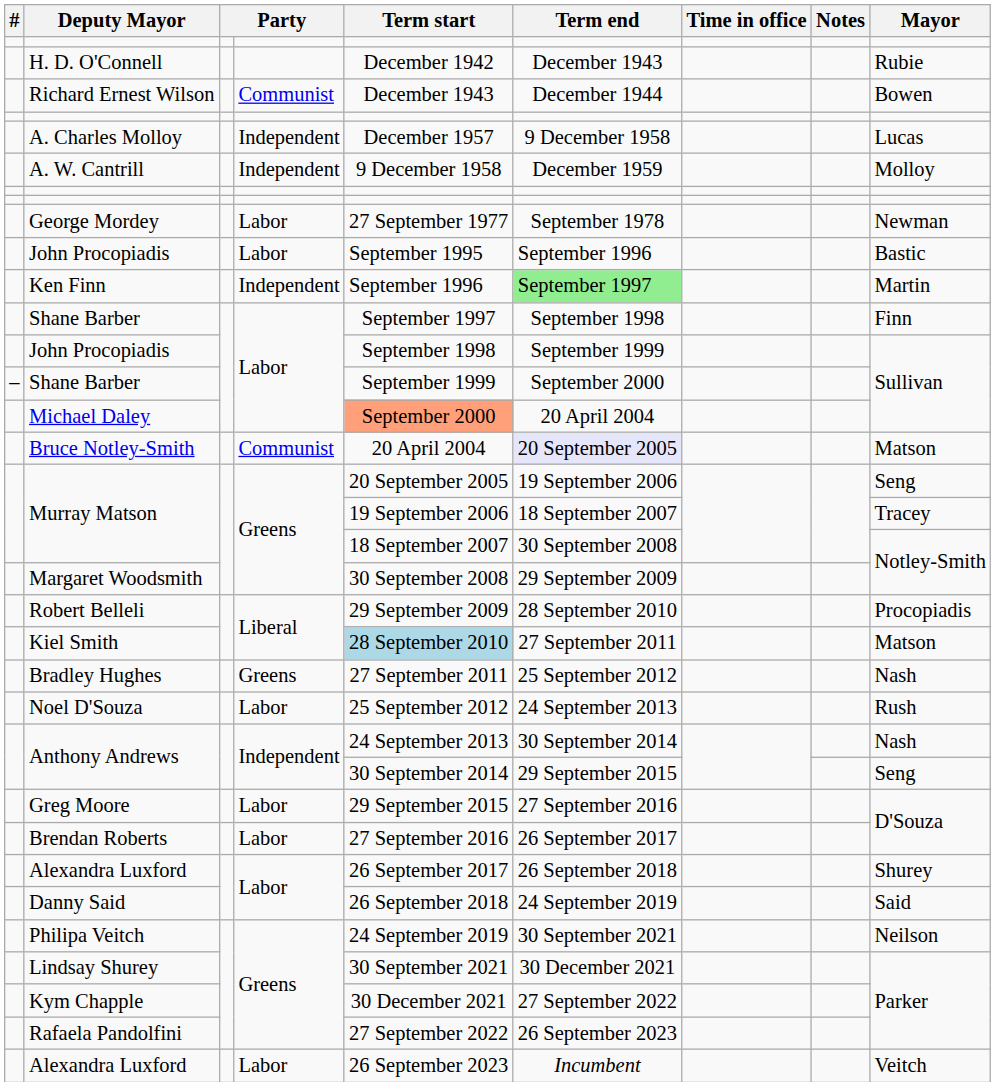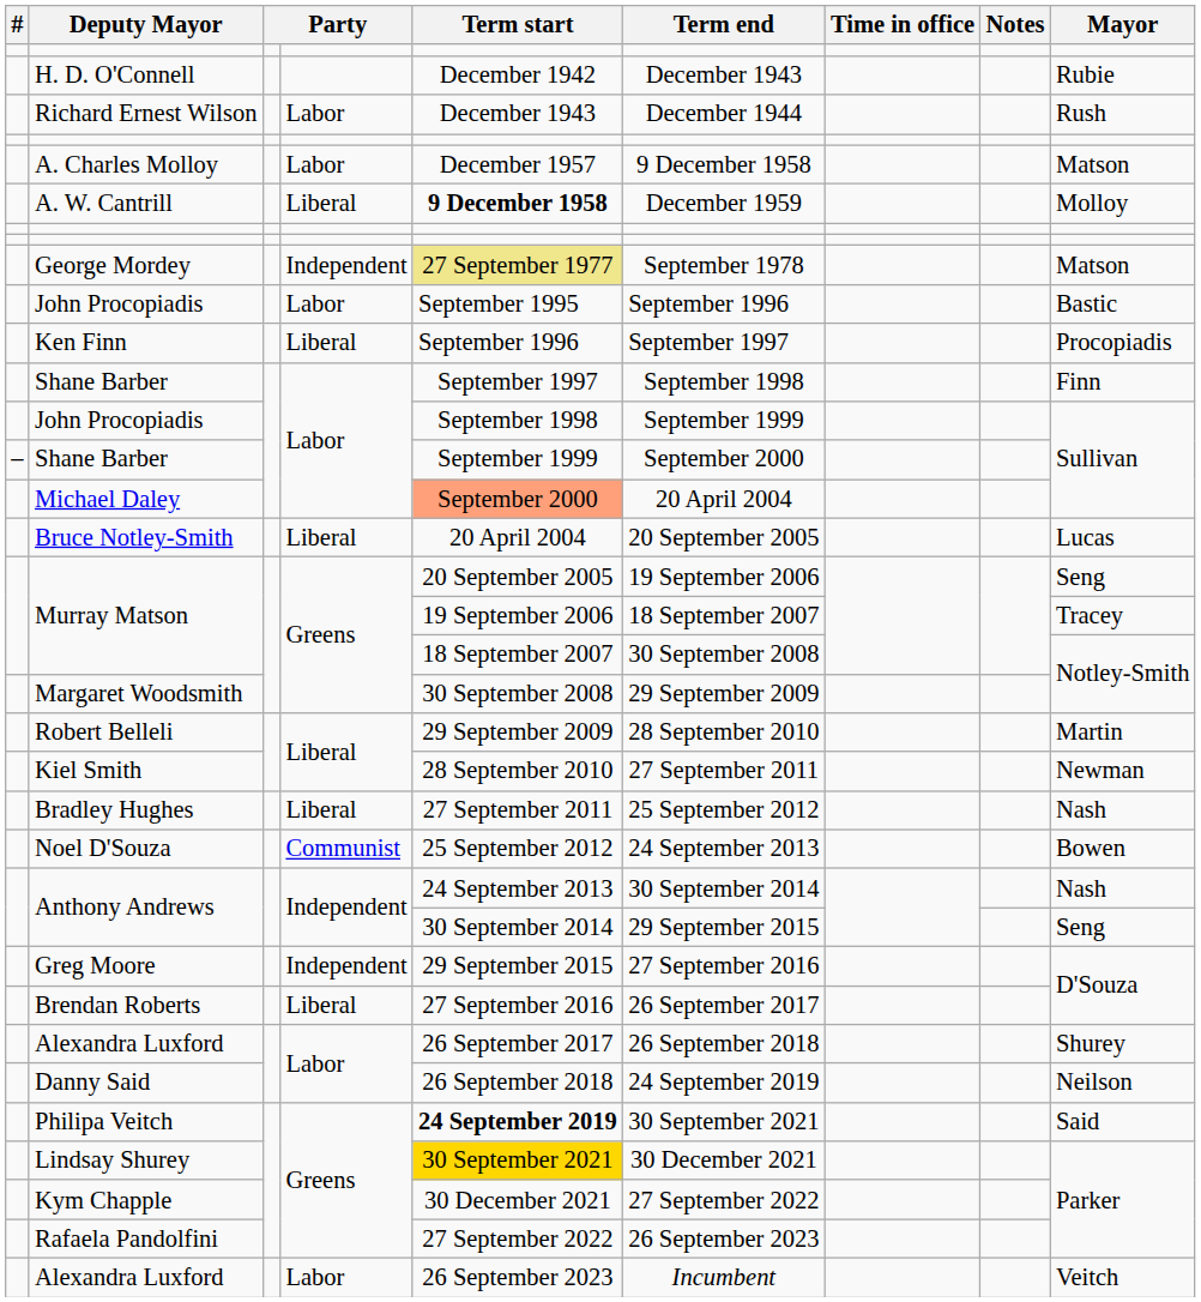Richard Ernest Wilson | column 4: Communist -> Labor
Richard Ernest Wilson | Mayor: Bowen -> Rush
A. Charles Molloy | column 4: Independent -> Labor
A. Charles Molloy | Mayor: Lucas -> Matson
A. W. Cantrill | column 4: Independent -> Liberal
A. W. Cantrill | Term start: normal -> bold
George Mordey | column 4: Labor -> Independent
George Mordey | Term start: no background -> khaki background
George Mordey | Mayor: Newman -> Matson
Ken Finn | column 4: Independent -> Liberal
Ken Finn | Term end: lightgreen background -> no background
Ken Finn | Mayor: Martin -> Procopiadis
Bruce Notley-Smith | column 4: Communist -> Liberal
Bruce Notley-Smith | Term end: lavender background -> no background
Bruce Notley-Smith | Mayor: Matson -> Lucas
Robert Belleli | Mayor: Procopiadis -> Martin
Kiel Smith | Term start: lightblue background -> no background
Kiel Smith | Mayor: Matson -> Newman
Bradley Hughes | column 4: Greens -> Liberal
Noel D'Souza | column 4: Labor -> Communist
Noel D'Souza | Mayor: Rush -> Bowen
Greg Moore | column 4: Labor -> Independent
Brendan Roberts | column 4: Labor -> Liberal
Danny Said | Mayor: Said -> Neilson
Philipa Veitch | Term start: normal -> bold
Philipa Veitch | Mayor: Neilson -> Said
Lindsay Shurey | Term start: no background -> gold background
